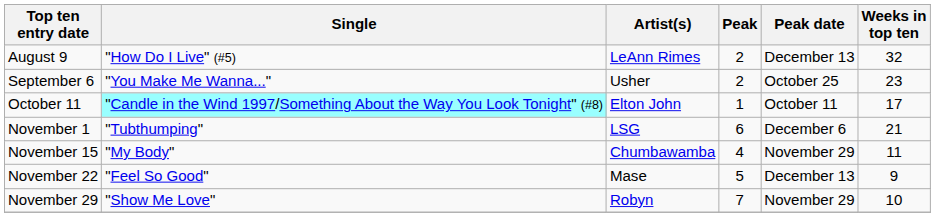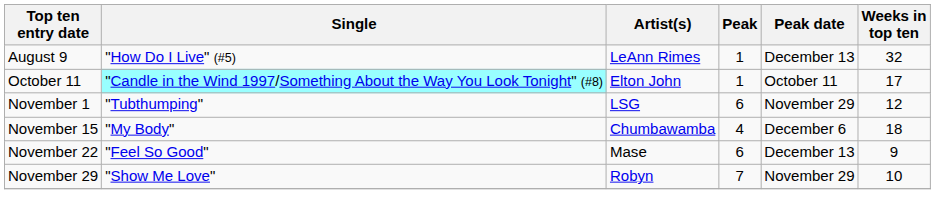August 9 | Peak: 2 -> 1
- row: September 6 | "You Make Me Wanna..." | Usher | 2 | October 25 | 23
November 1 | Peak date: December 6 -> November 29
November 1 | Weeks in top ten: 21 -> 12
November 15 | Peak date: November 29 -> December 6
November 15 | Weeks in top ten: 11 -> 18
November 22 | Peak: 5 -> 6
